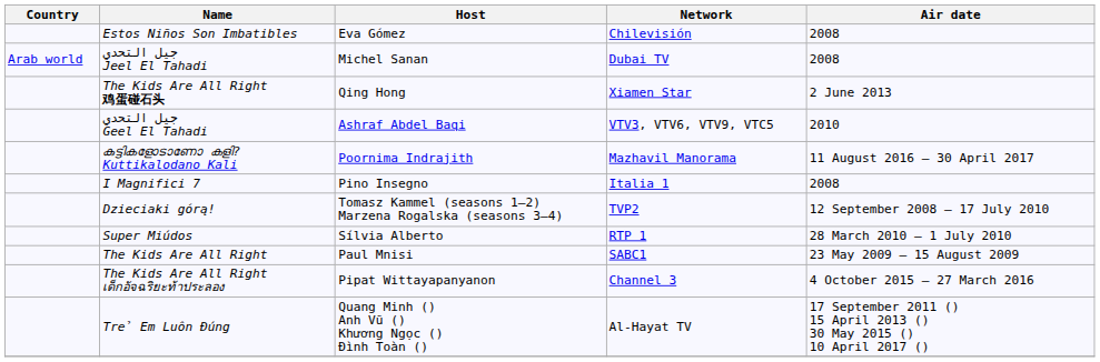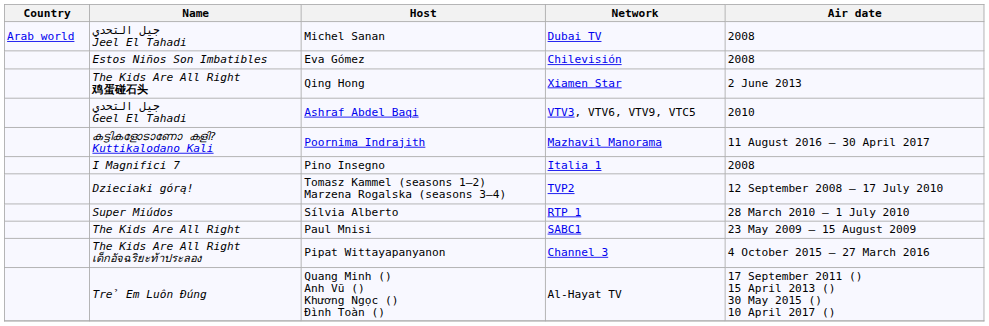rows swapped: جيل التحدي Jeel El Tahadi <-> Estos Niños Son Imbatibles
